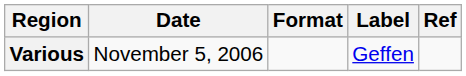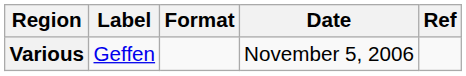columns swapped: Date <-> Label
